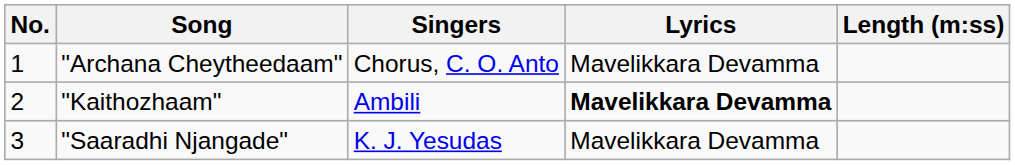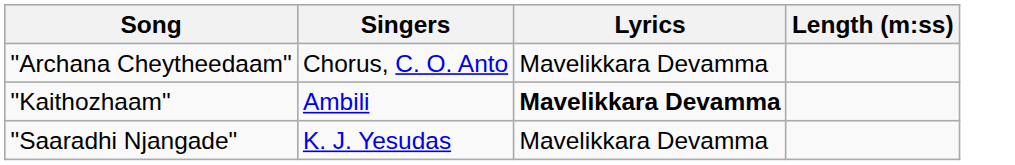- column: No. | 1 | 2 | 3
